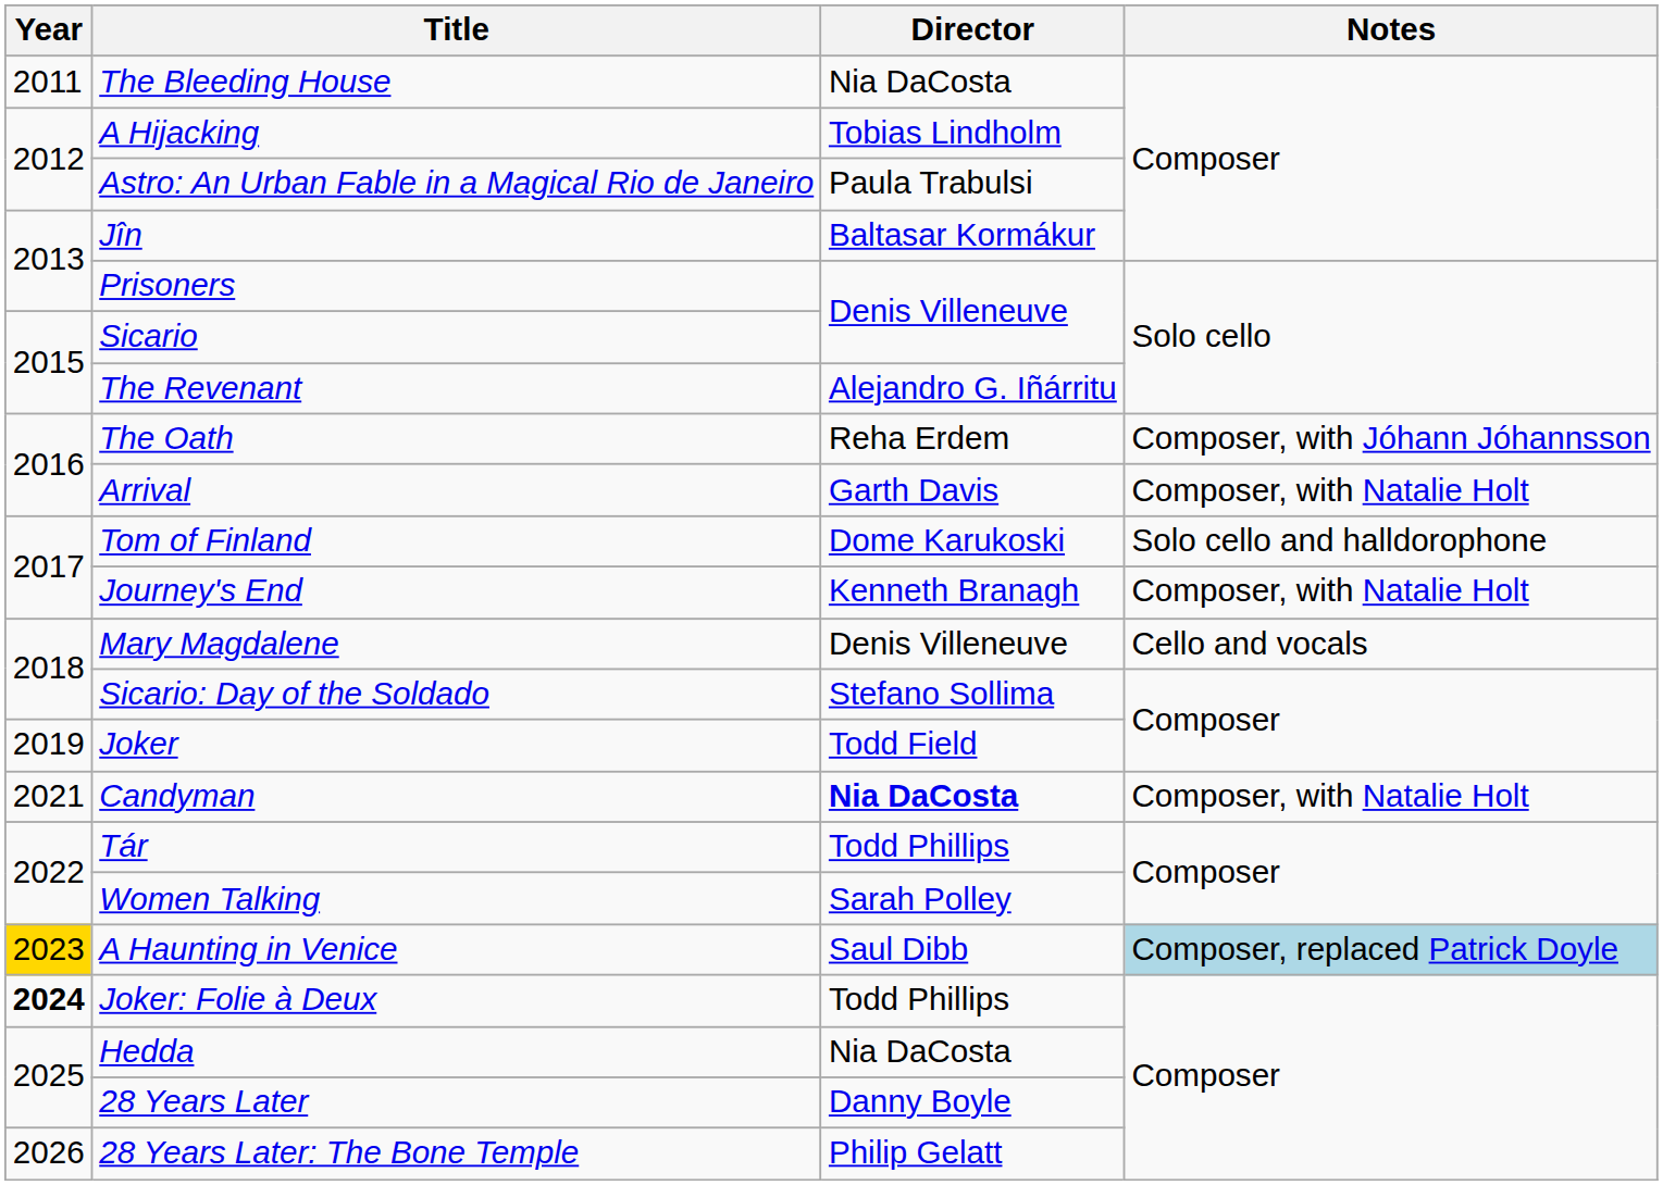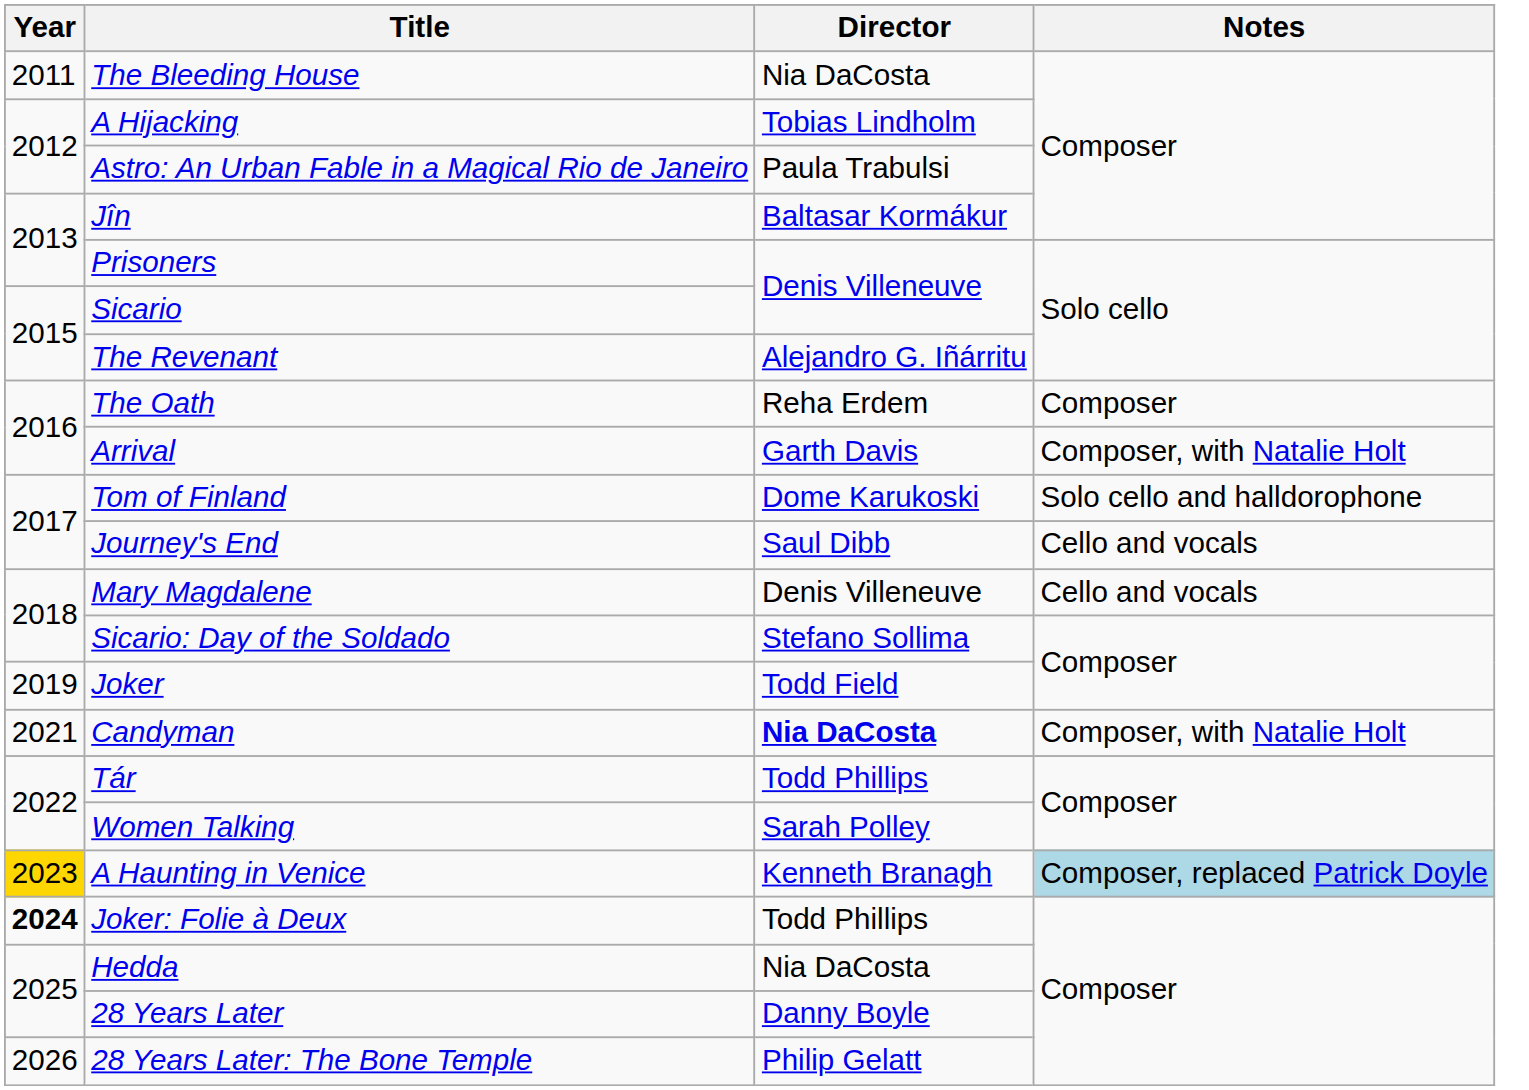The Oath | Notes: Composer, with Jóhann Jóhannsson -> Composer
Journey's End | Director: Kenneth Branagh -> Saul Dibb
Journey's End | Notes: Composer, with Natalie Holt -> Cello and vocals
A Haunting in Venice | Director: Saul Dibb -> Kenneth Branagh
